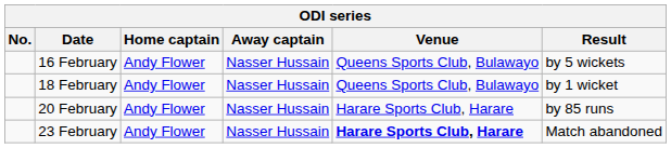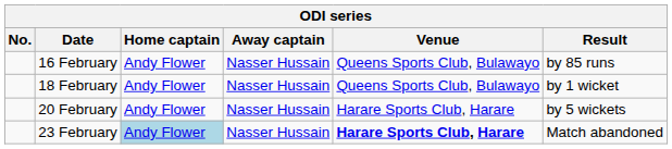16 February | Result: by 5 wickets -> by 85 runs
20 February | Result: by 85 runs -> by 5 wickets
23 February | Home captain: no background -> lightblue background
